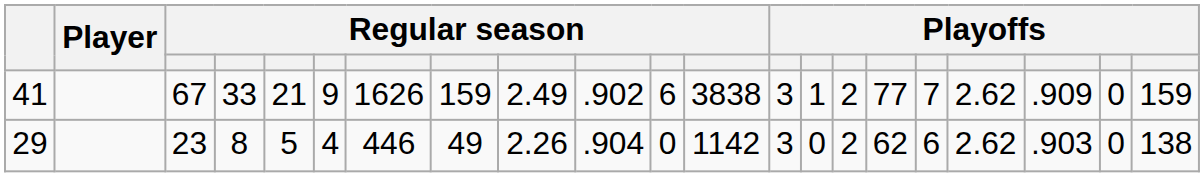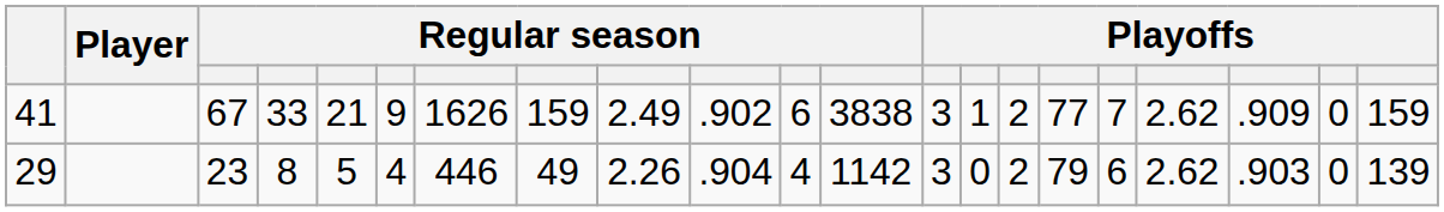29 | column 11: 0 -> 4
29 | column 16: 62 -> 79
29 | column 21: 138 -> 139
